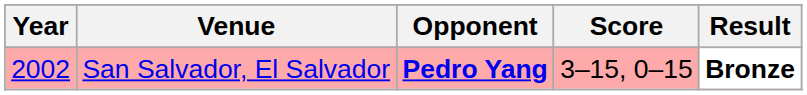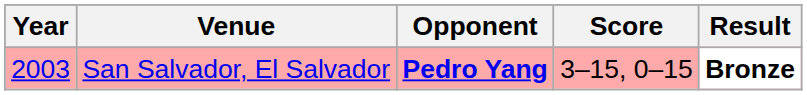San Salvador, El Salvador | Year: 2002 -> 2003
